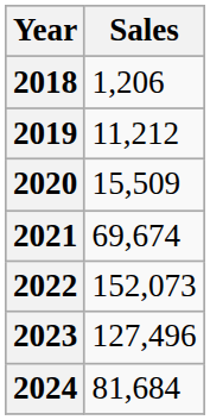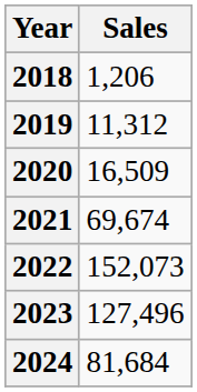2019 | Sales: 11,212 -> 11,312
2020 | Sales: 15,509 -> 16,509
